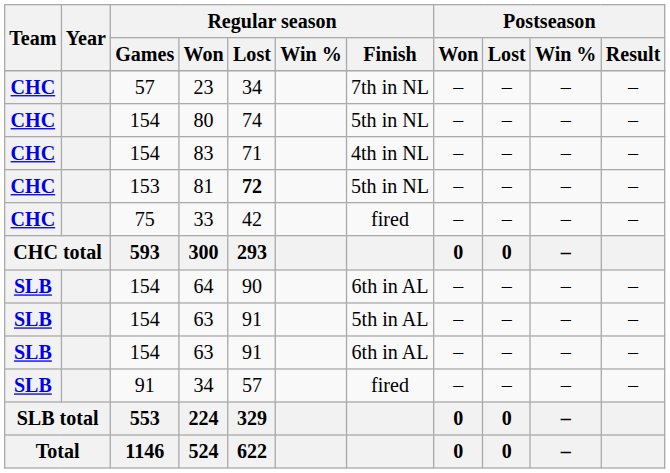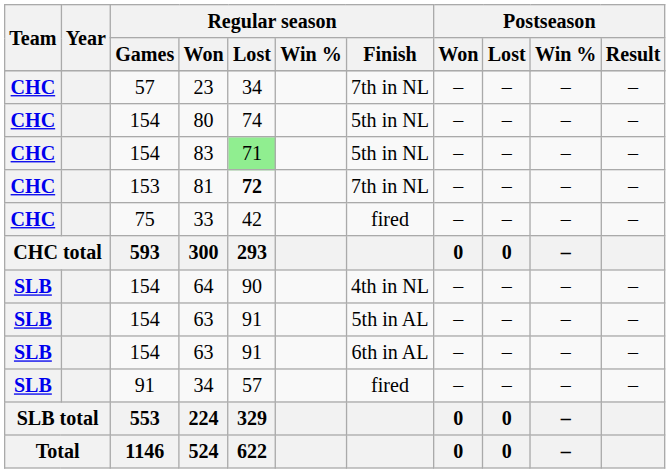83 | Regular season / Lost: no background -> lightgreen background
83 | Regular season / Finish: 4th in NL -> 5th in NL
81 | Regular season / Finish: 5th in NL -> 7th in NL
64 | Regular season / Finish: 6th in AL -> 4th in NL
